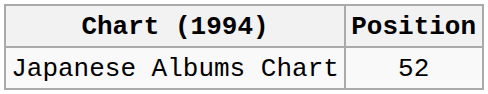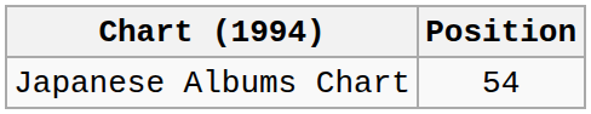Japanese Albums Chart | Position: 52 -> 54
